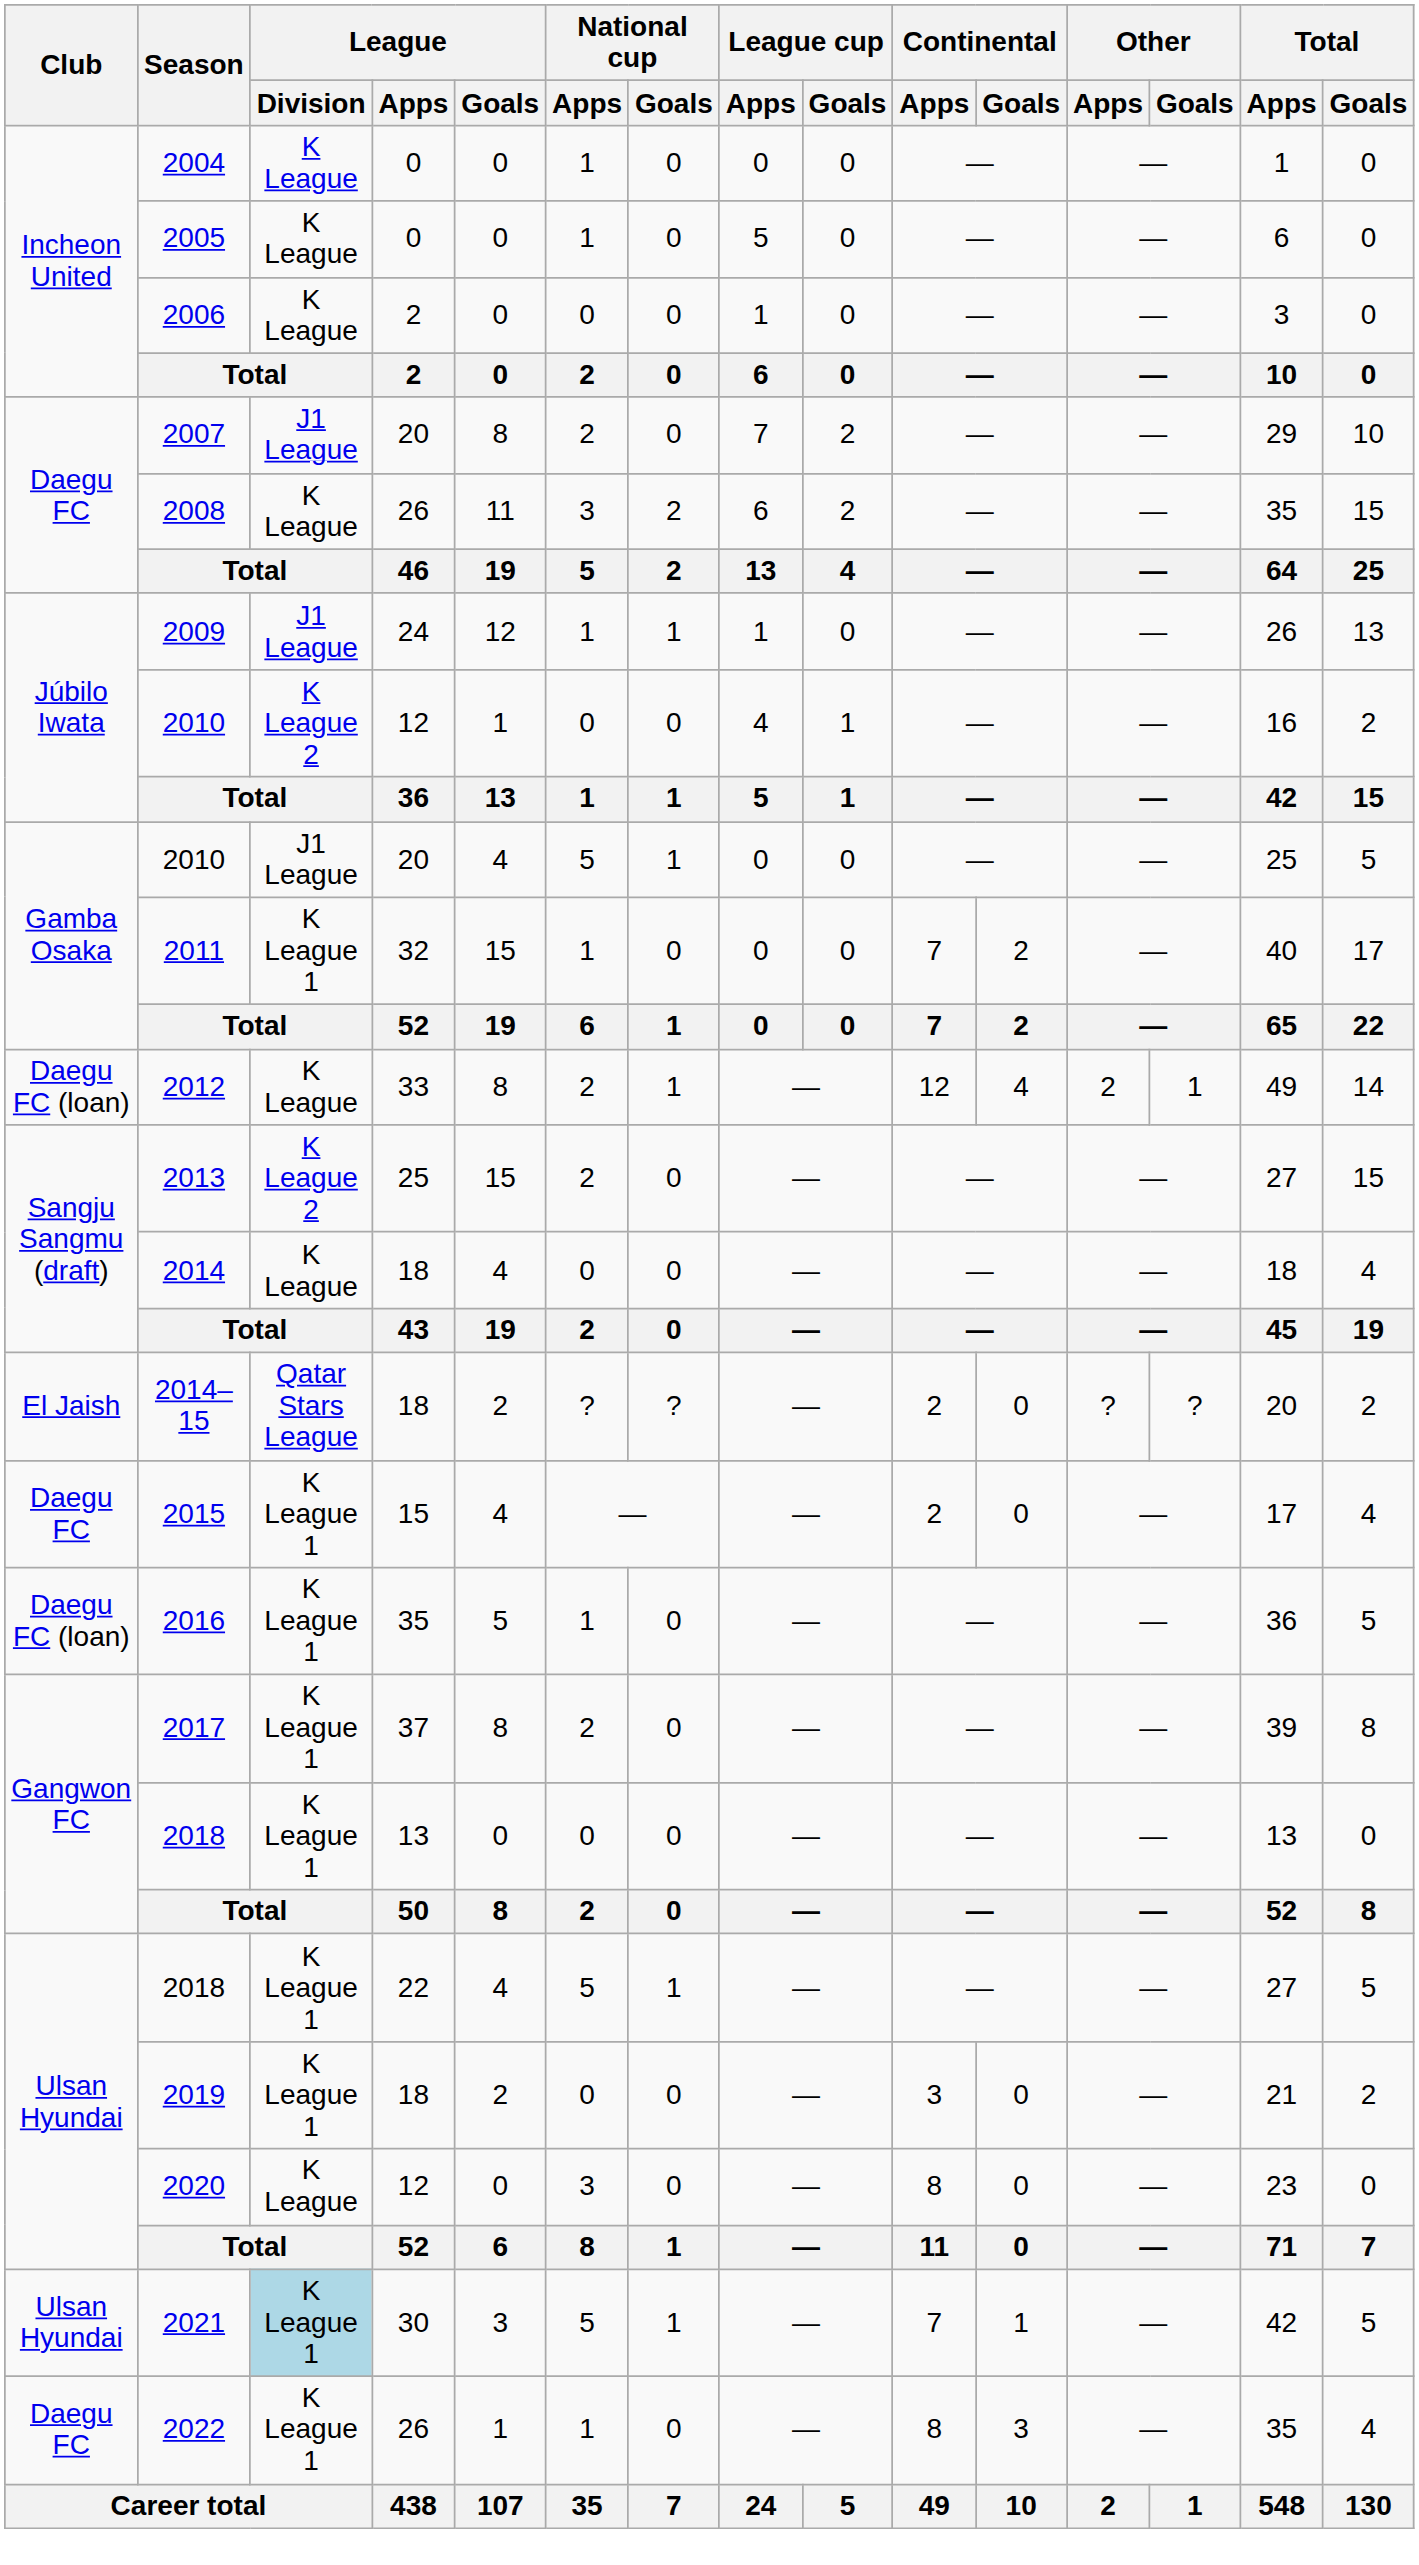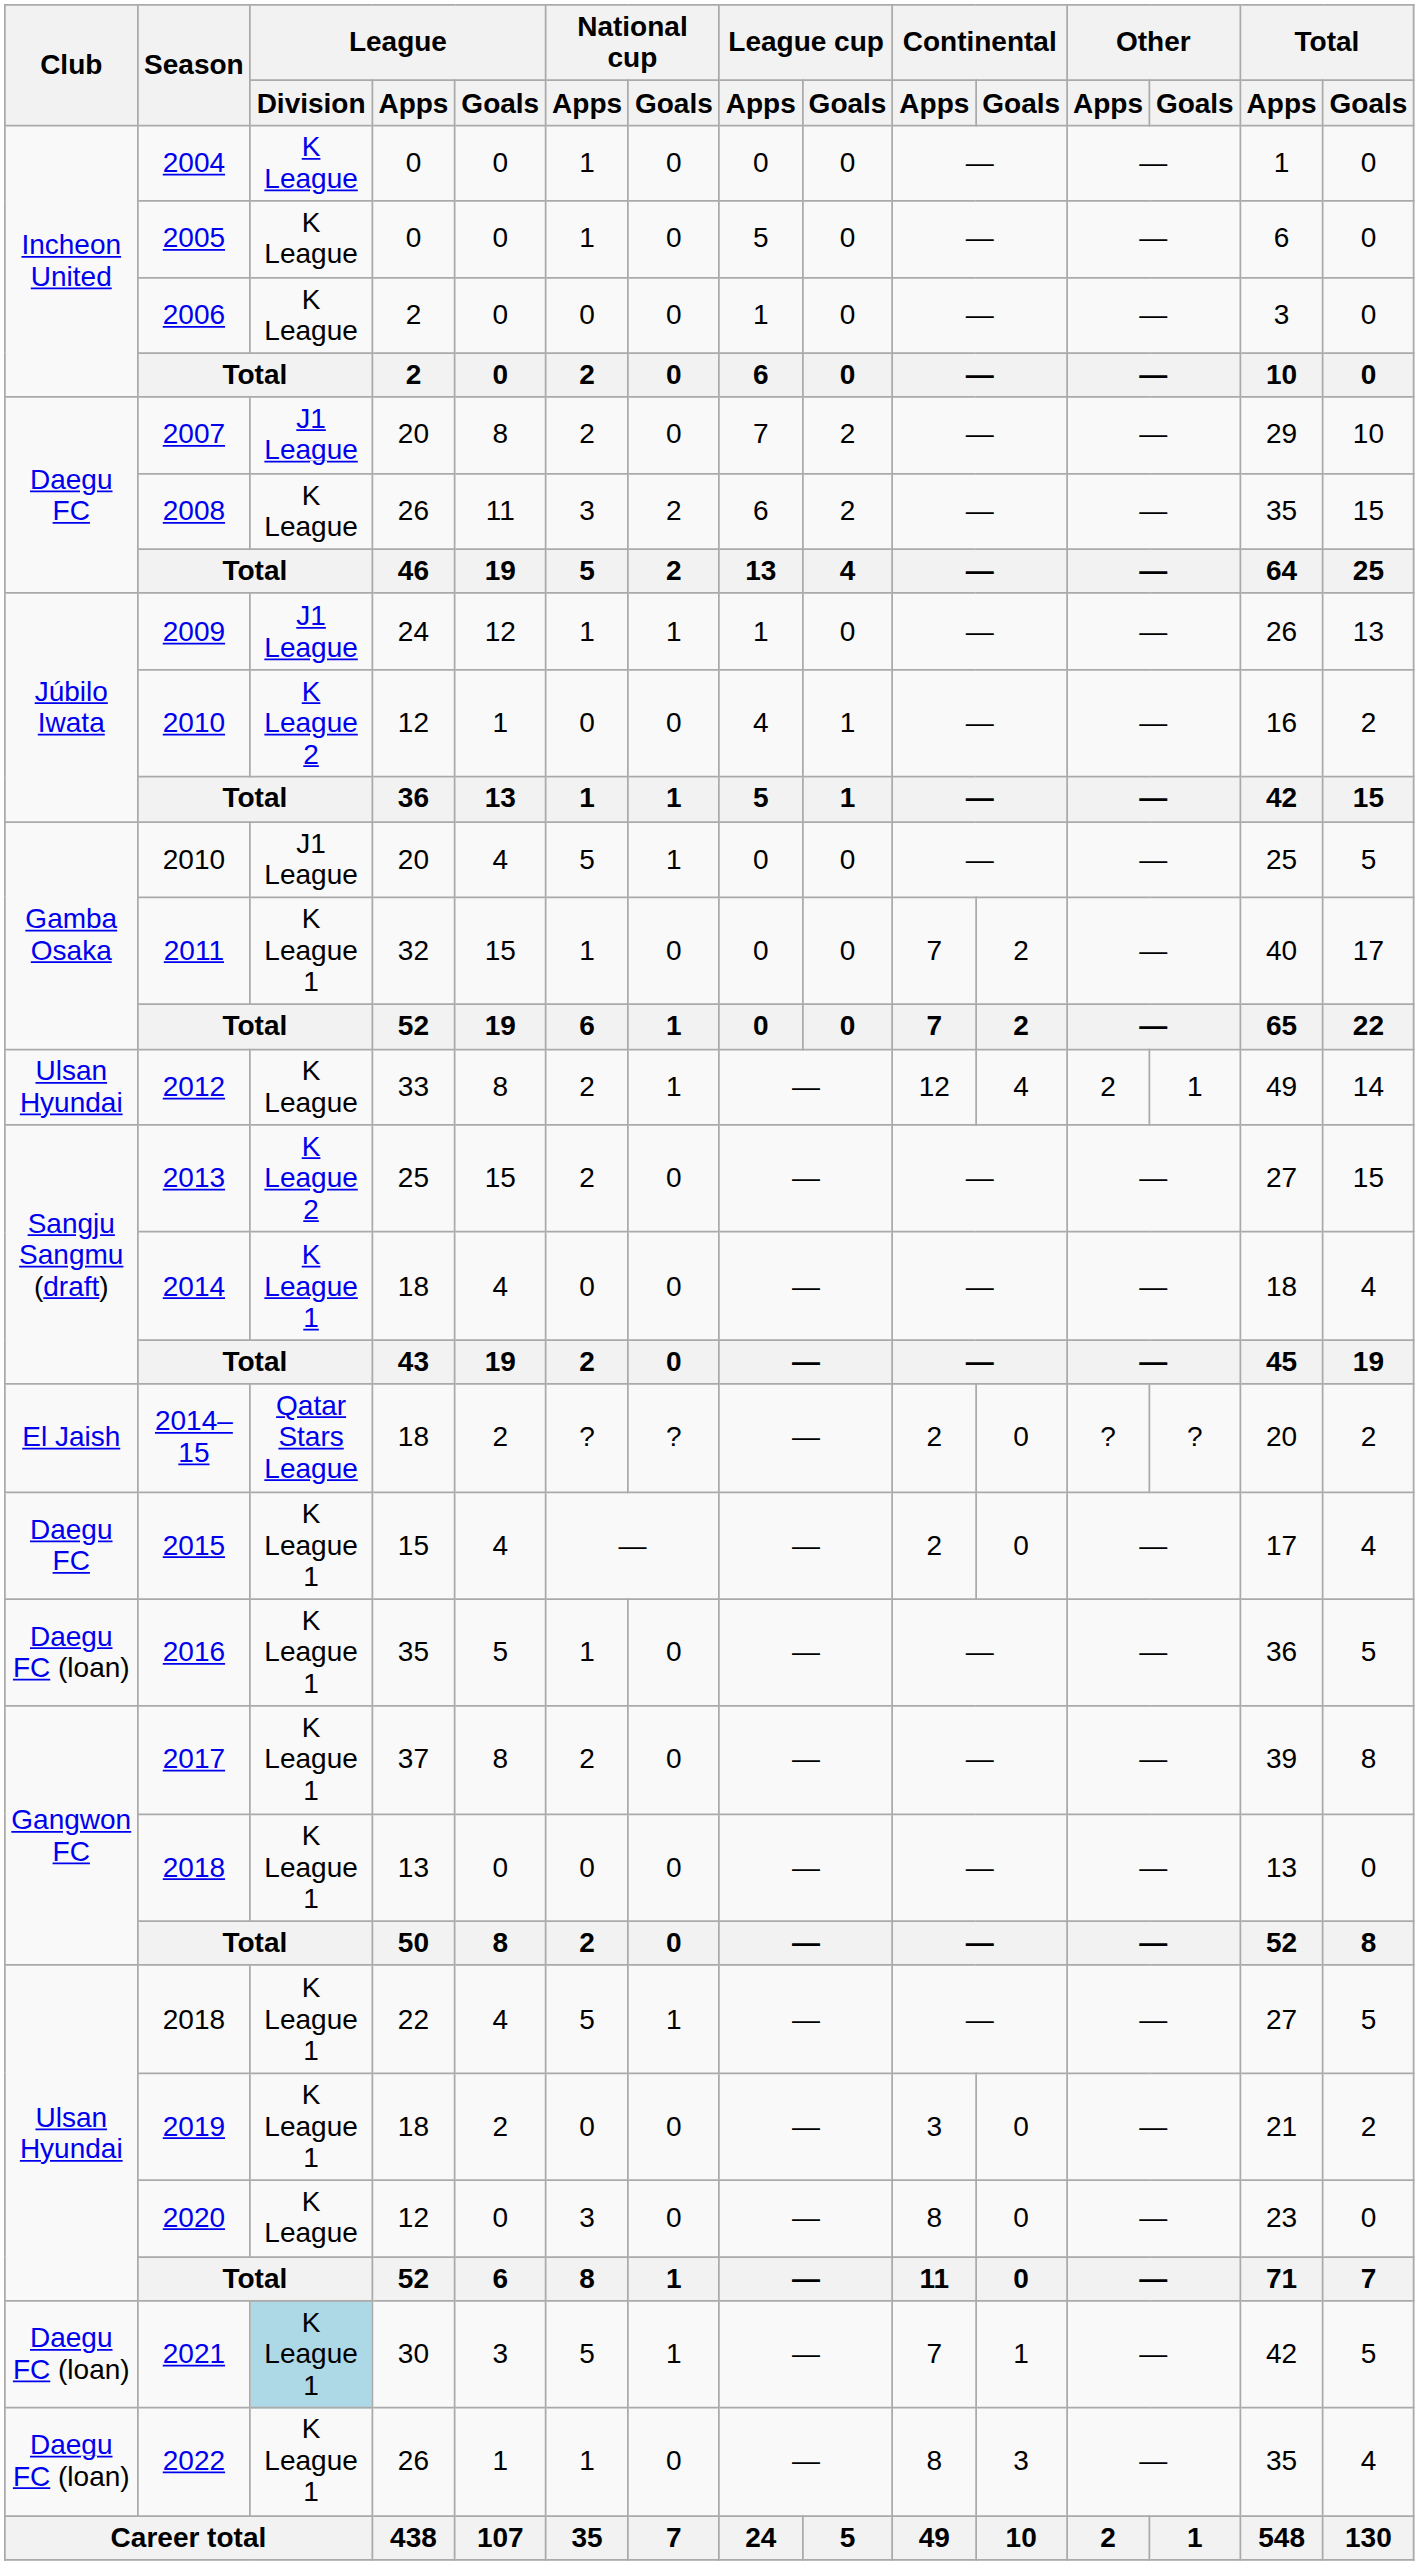2012 | Club: Daegu FC (loan) -> Ulsan Hyundai
2014 | League / Division: K League -> K League 1
2021 | Club: Ulsan Hyundai -> Daegu FC (loan)
2022 | Club: Daegu FC -> Daegu FC (loan)
